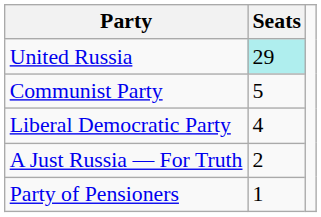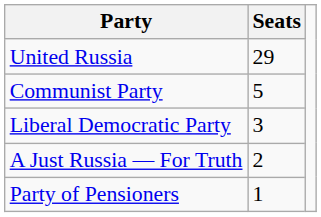United Russia | Seats: paleturquoise background -> no background
Liberal Democratic Party | Seats: 4 -> 3
